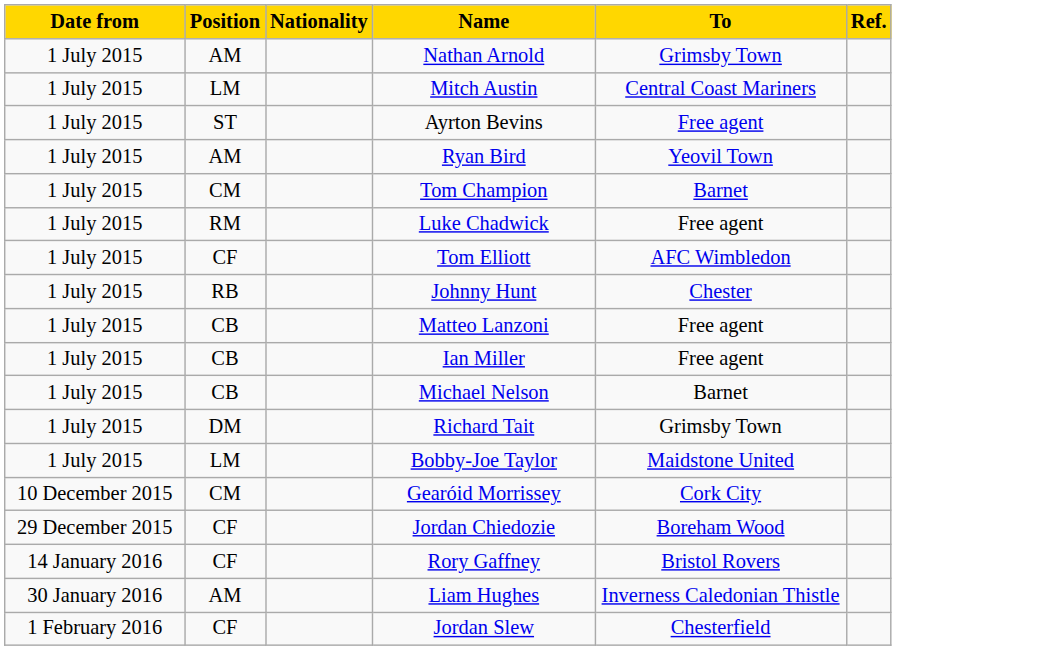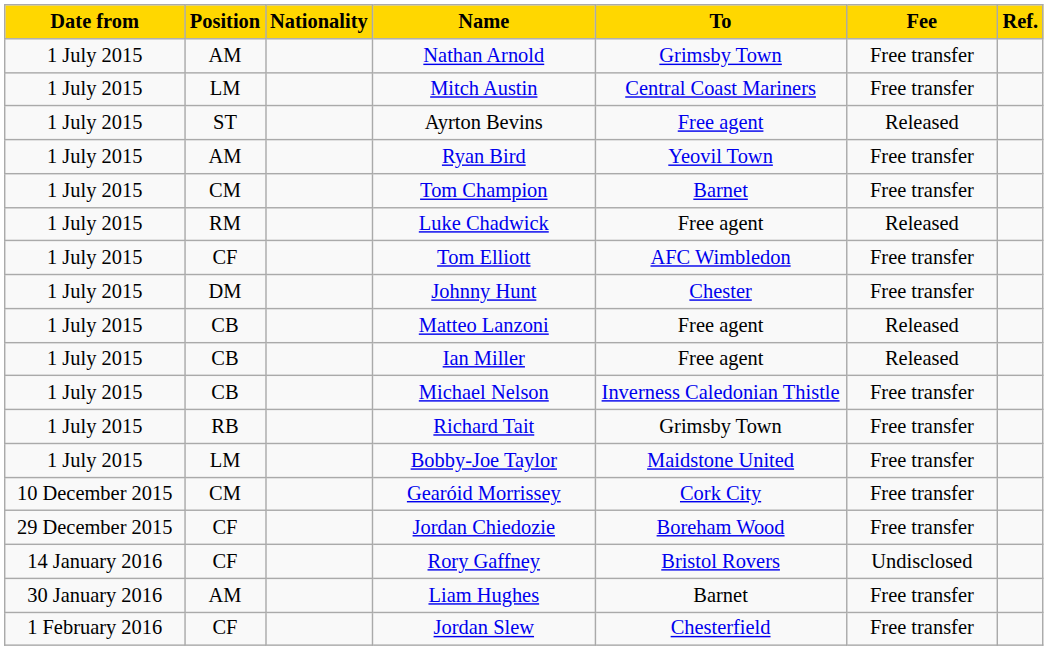+ column: Fee | Free transfer | Free transfer | Released | Free transfer | Free transfer | Released | Free transfer | Free transfer | Released | Released | Free transfer | Free transfer | Free transfer | Free transfer | Free transfer | Undisclosed | Free transfer | Free transfer
Johnny Hunt | Position: RB -> DM
Michael Nelson | To: Barnet -> Inverness Caledonian Thistle
Richard Tait | Position: DM -> RB
Liam Hughes | To: Inverness Caledonian Thistle -> Barnet
